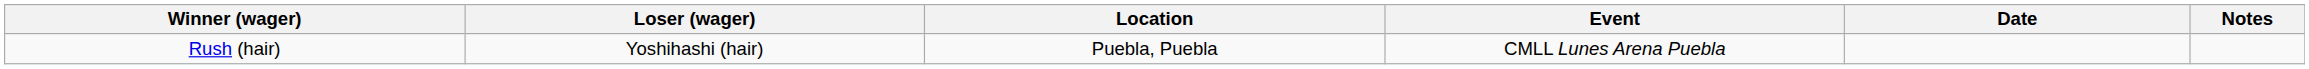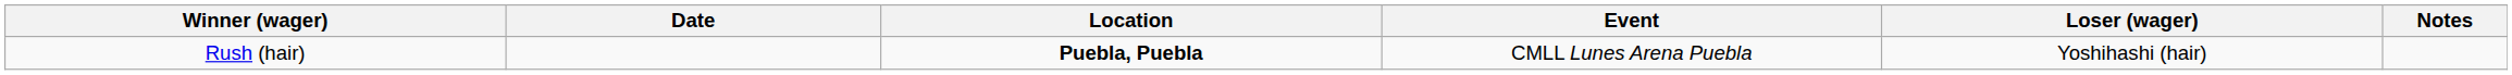columns swapped: Loser (wager) <-> Date
Rush (hair) | Location: normal -> bold
